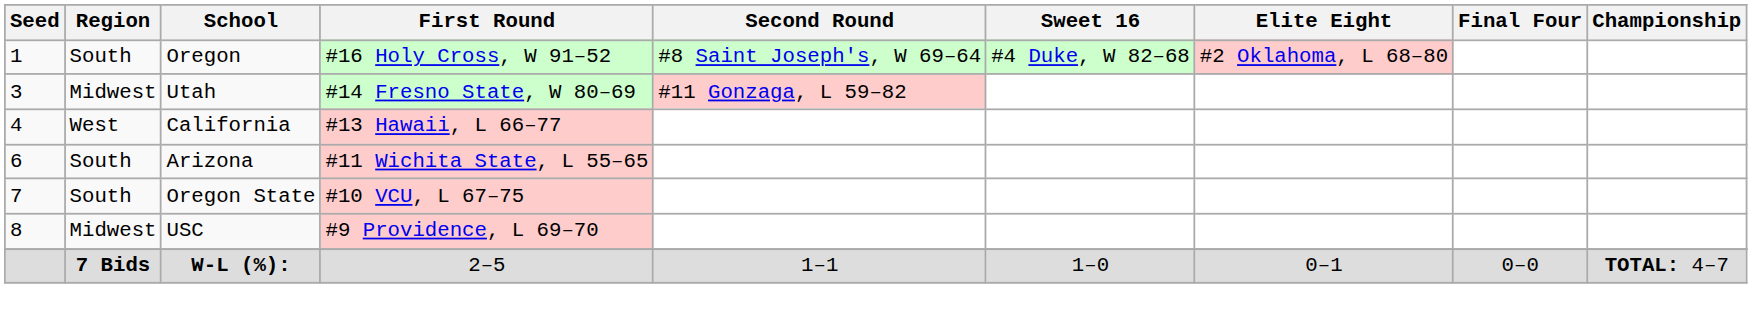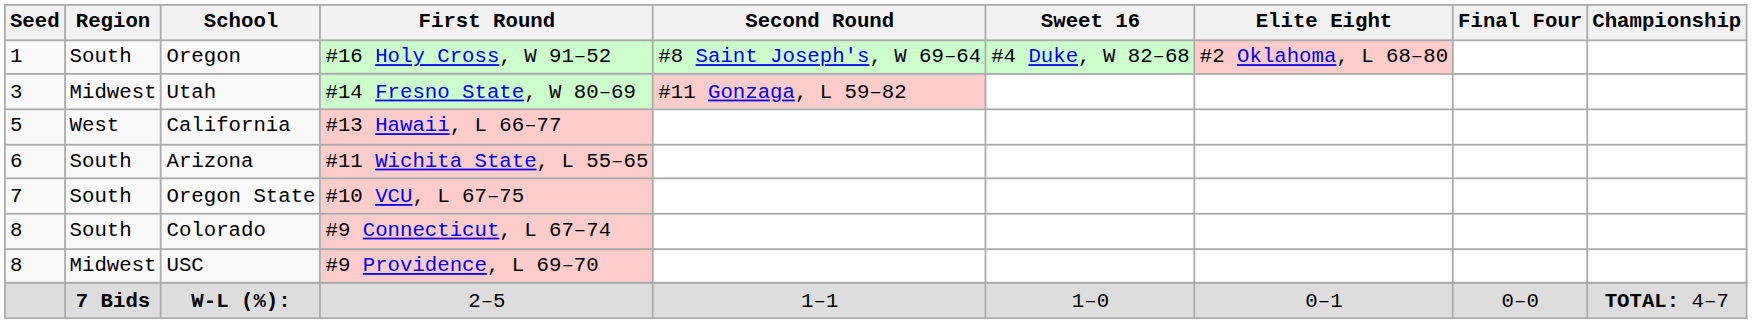California | Seed: 4 -> 5
+ row: 8 | South | Colorado | #9 Connecticut, L 67–74
